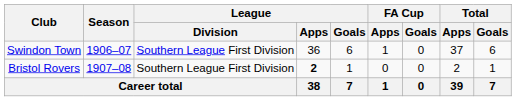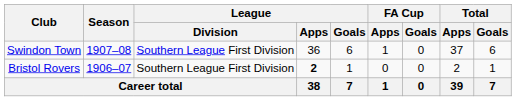Swindon Town | Season: 1906–07 -> 1907–08
Bristol Rovers | Season: 1907–08 -> 1906–07
